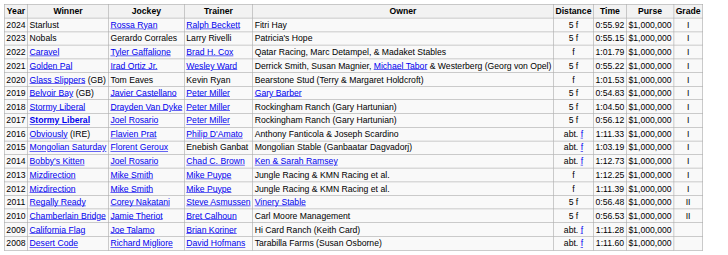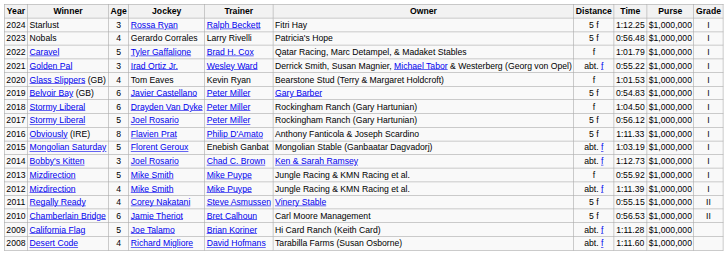+ column: Age | 3 | 4 | 5 | 3 | 4 | 6 | 6 | 5 | 8 | 5 | 3 | 5 | 4 | 4 | 6 | 5 | 4
2024 | Time: 0:55.92 -> 1:12.25
2023 | Time: 0:55.15 -> 0:56.48
2021 | Distance: 5 f -> abt. f
2018 | Distance: 5 f -> f
2017 | Winner: bold -> normal
2016 | Distance: abt. f -> 5 f
2013 | Time: 1:12.25 -> 0:55.92
2012 | Distance: f -> abt. f
2011 | Time: 0:56.48 -> 0:55.15
